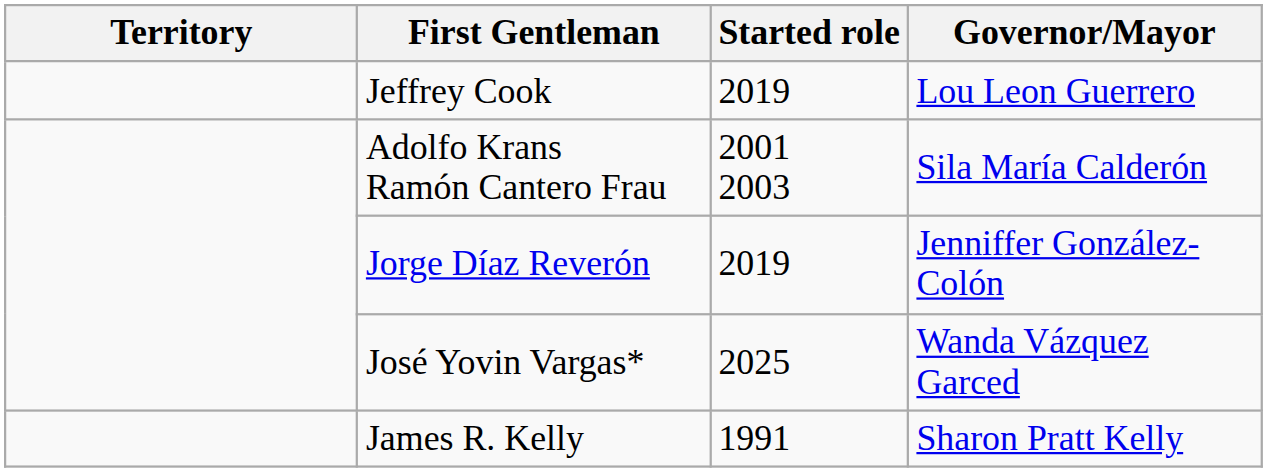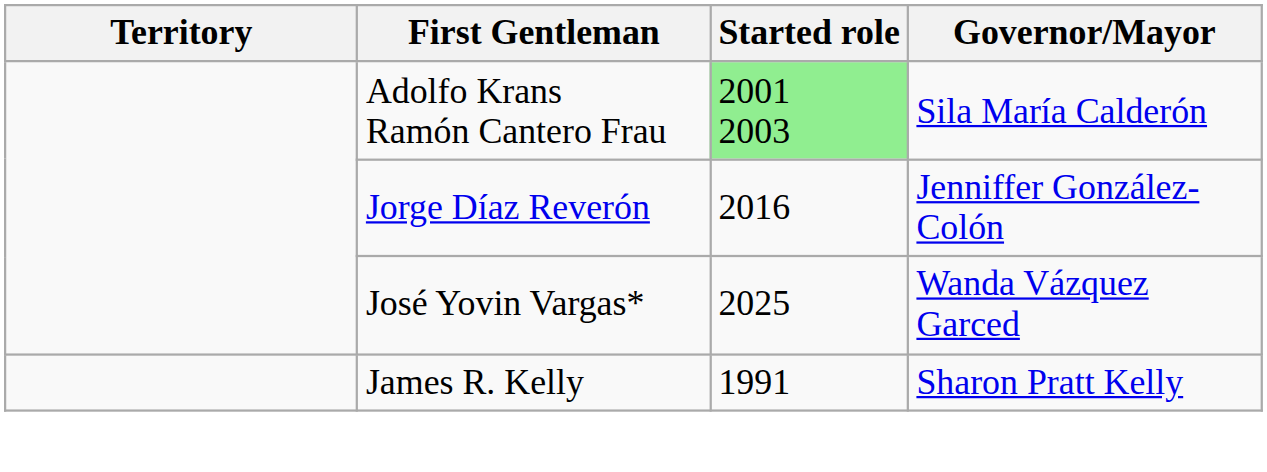- row: Jeffrey Cook | 2019 | Lou Leon Guerrero
Adolfo Krans Ramón Cantero Frau | Started role: no background -> lightgreen background
Jorge Díaz Reverón | Started role: 2019 -> 2016
